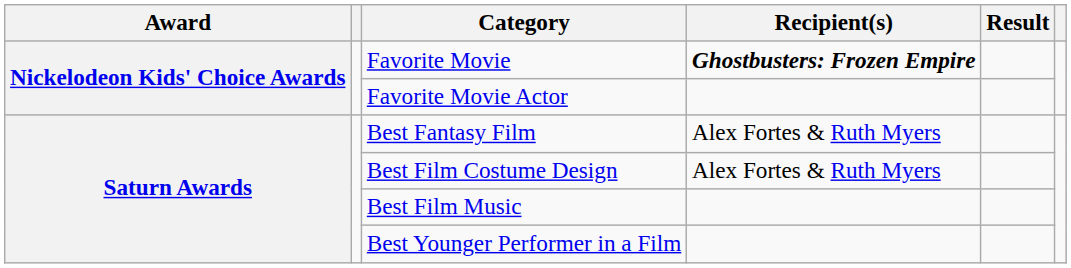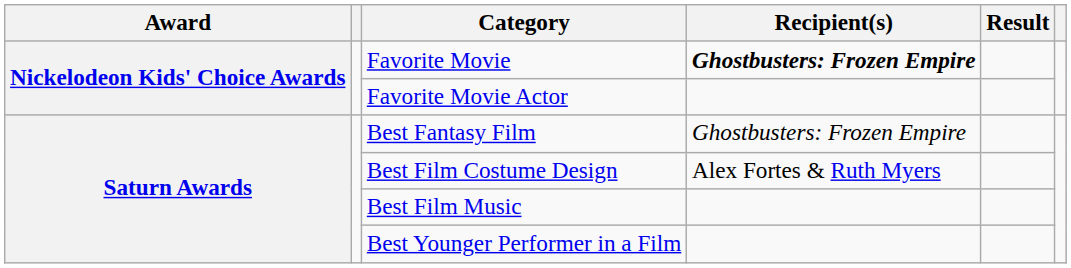Best Fantasy Film | Recipient(s): Alex Fortes & Ruth Myers -> Ghostbusters: Frozen Empire
